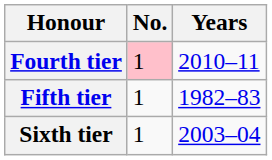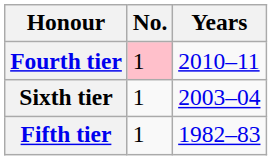rows swapped: Fifth tier <-> Sixth tier
